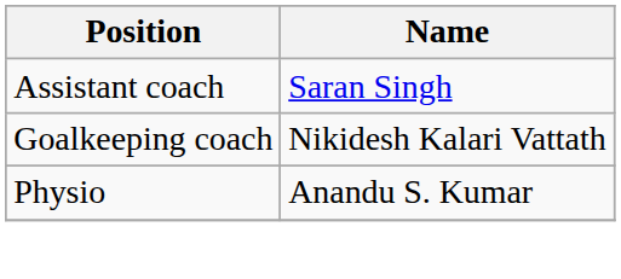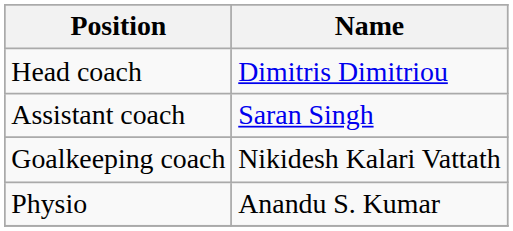+ row: Head coach | Dimitris Dimitriou
